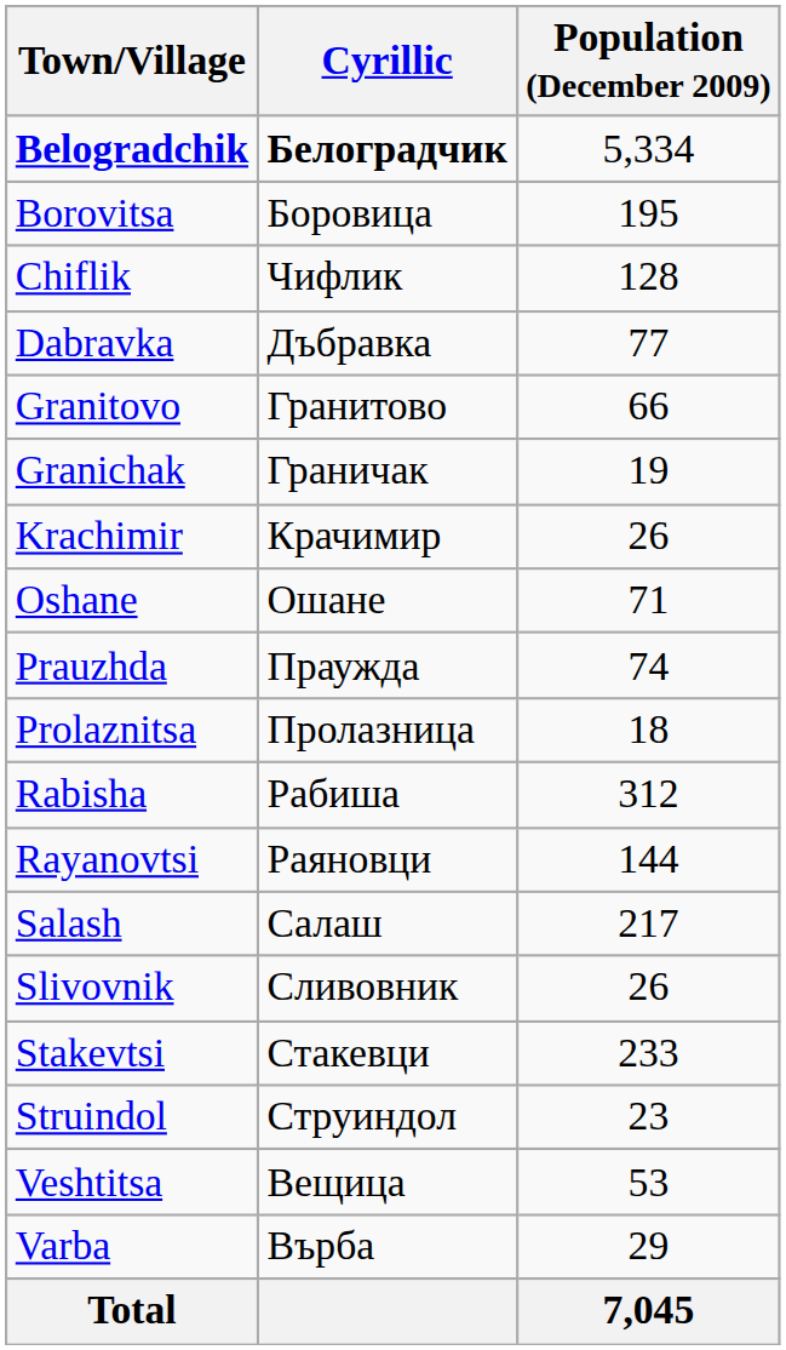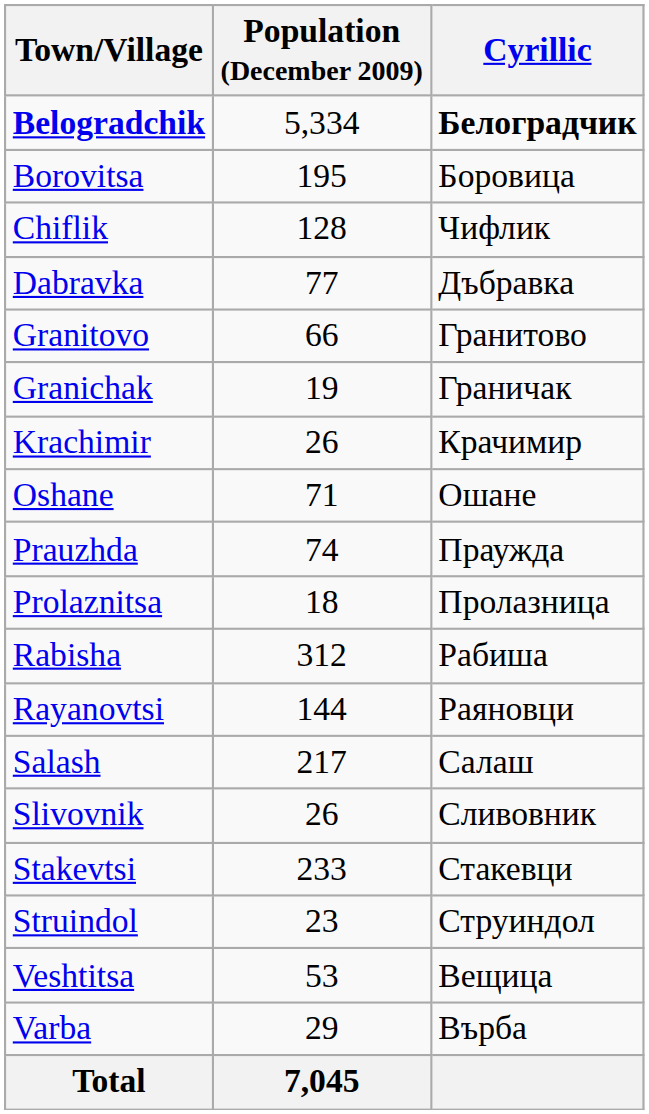columns swapped: Cyrillic <-> Population (December 2009)
